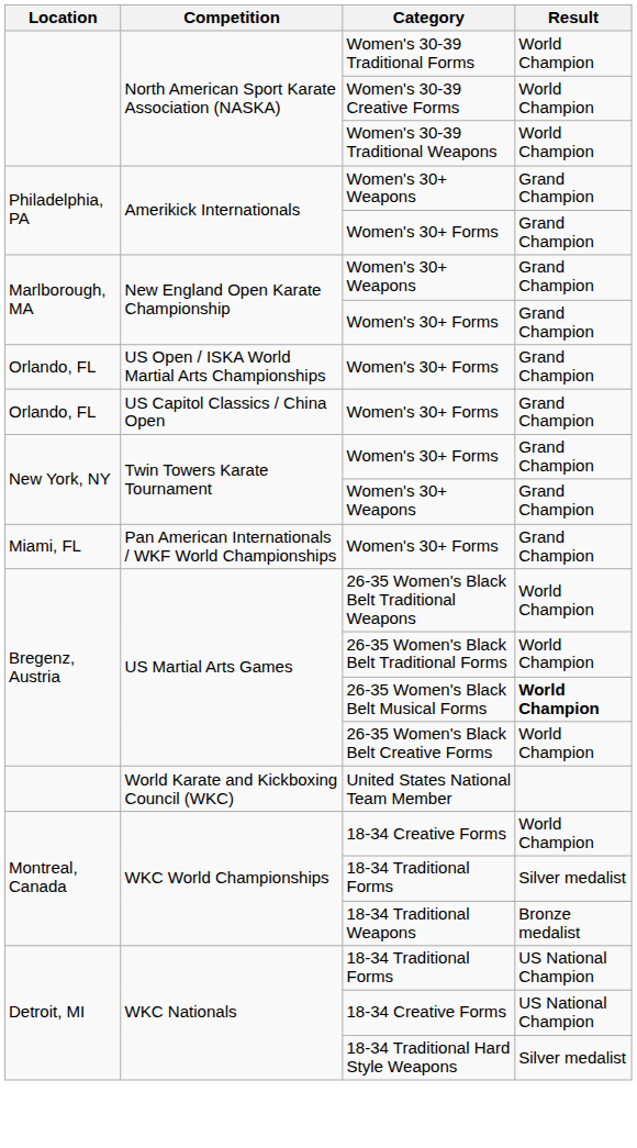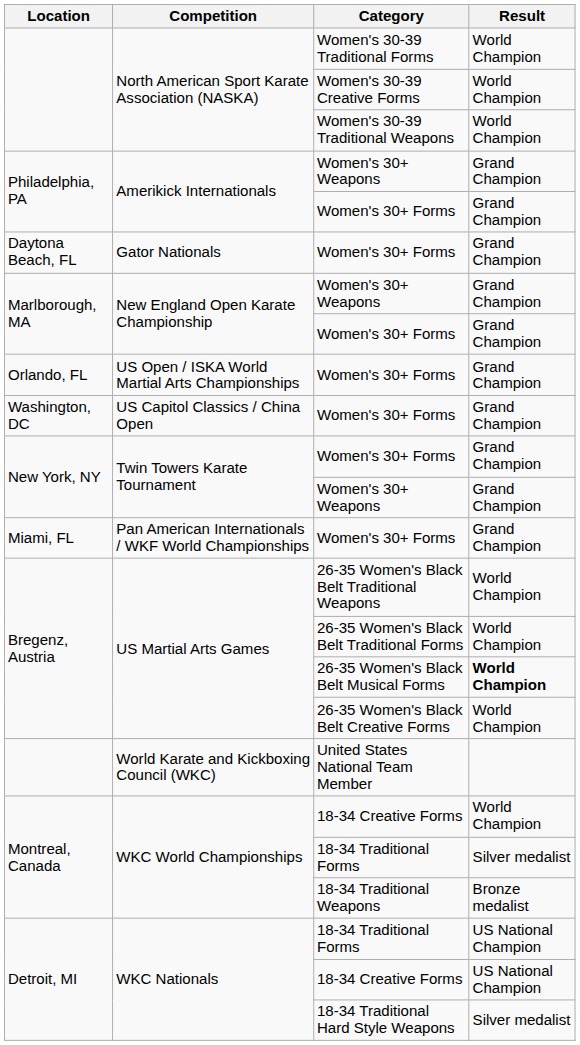+ row: Daytona Beach, FL | Gator Nationals | Women's 30+ Forms | Grand Champion
US Capitol Classics / China Open / Women's 30+ Forms | Location: Orlando, FL -> Washington, DC
